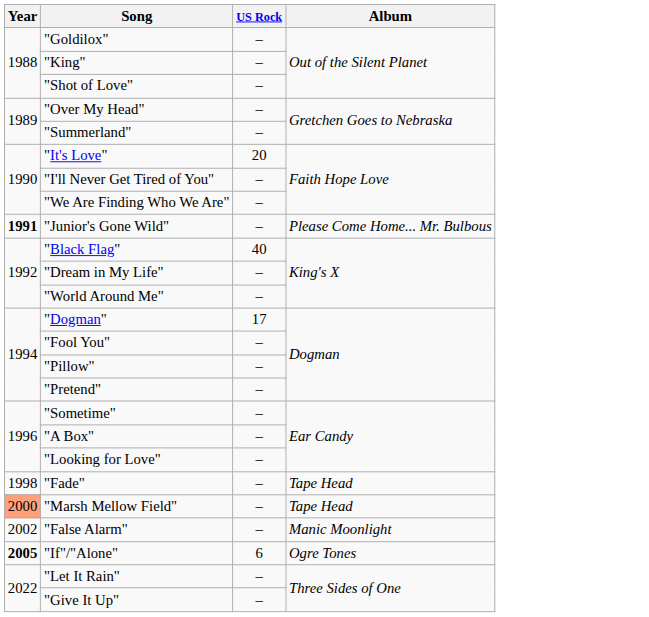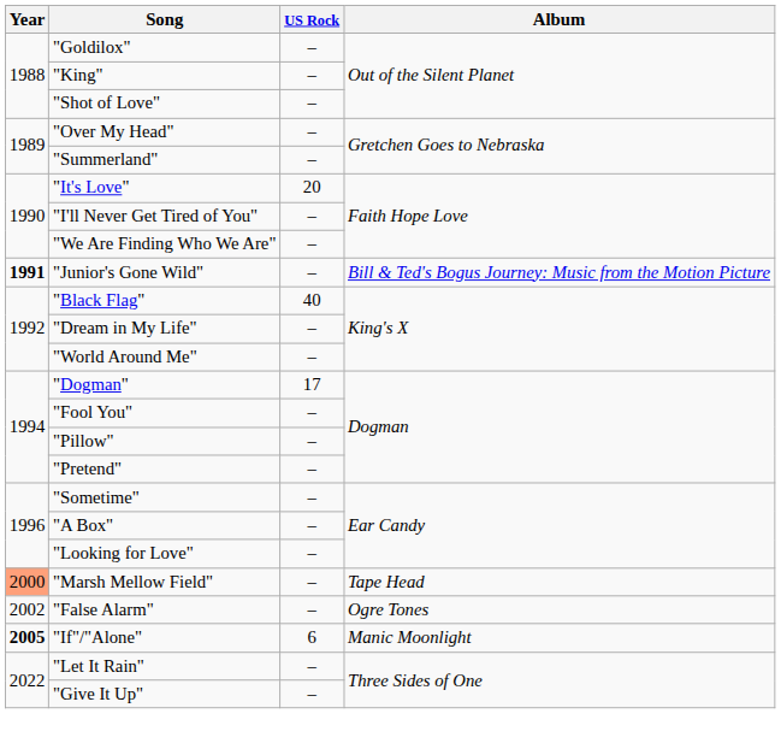"Junior's Gone Wild" | Album: Please Come Home... Mr. Bulbous -> Bill & Ted's Bogus Journey: Music from the Motion Picture
- row: 1998 | "Fade" | – | Tape Head
"False Alarm" | Album: Manic Moonlight -> Ogre Tones
"If"/"Alone" | Album: Ogre Tones -> Manic Moonlight
